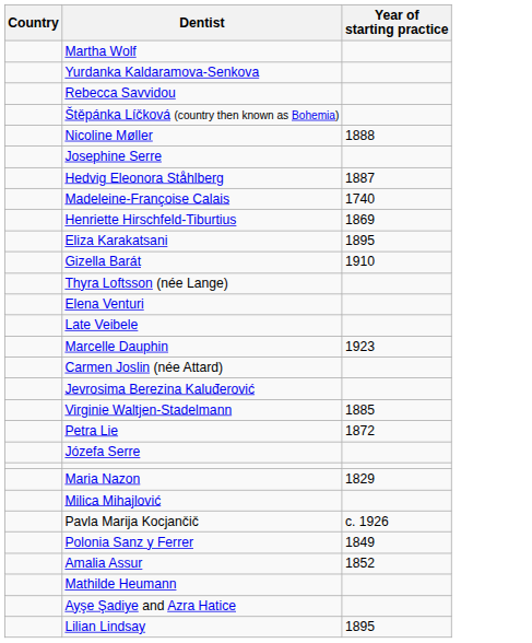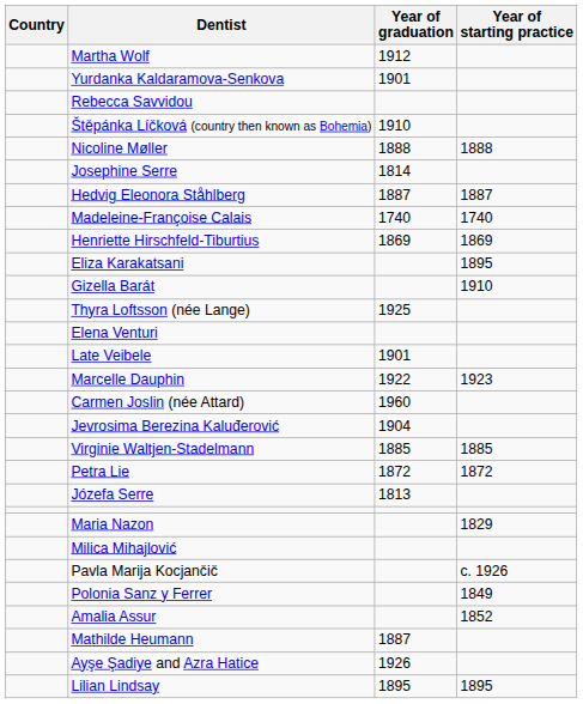+ column: Year of graduation | 1912 | 1901 | 1910 | 1888 | 1814 | 1887 | 1740 | 1869 | 1925 | 1901 | 1922 | 1960 | 1904 | 1885 | 1872 | 1813 | 1887 | 1926 | 1895
